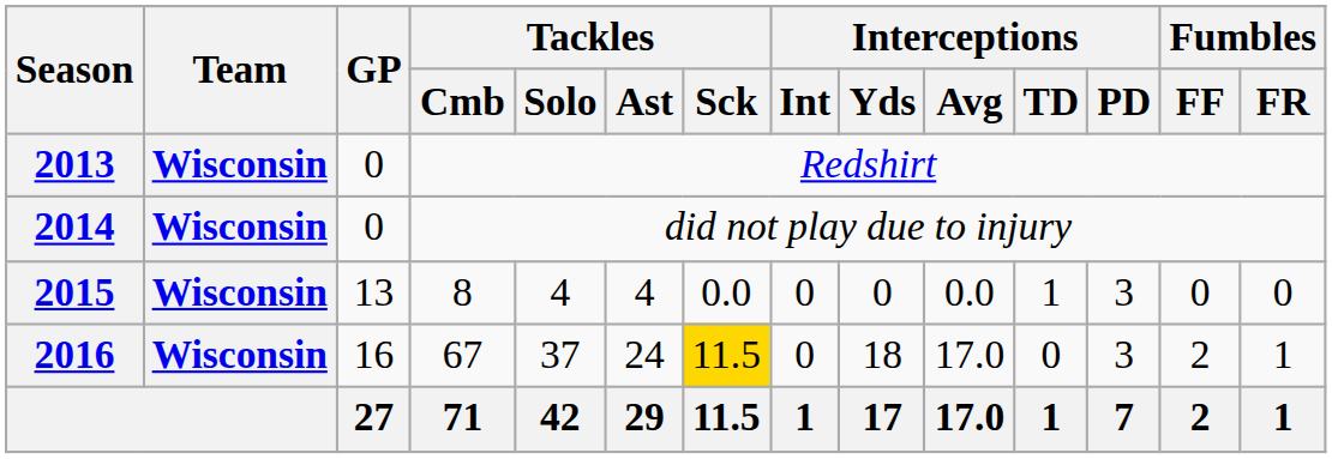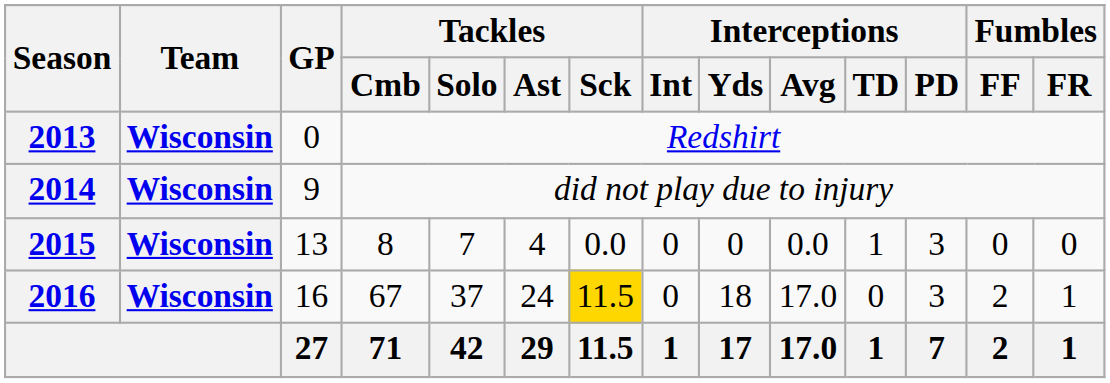2014 | GP: 0 -> 9
2015 | Tackles / Solo: 4 -> 7
